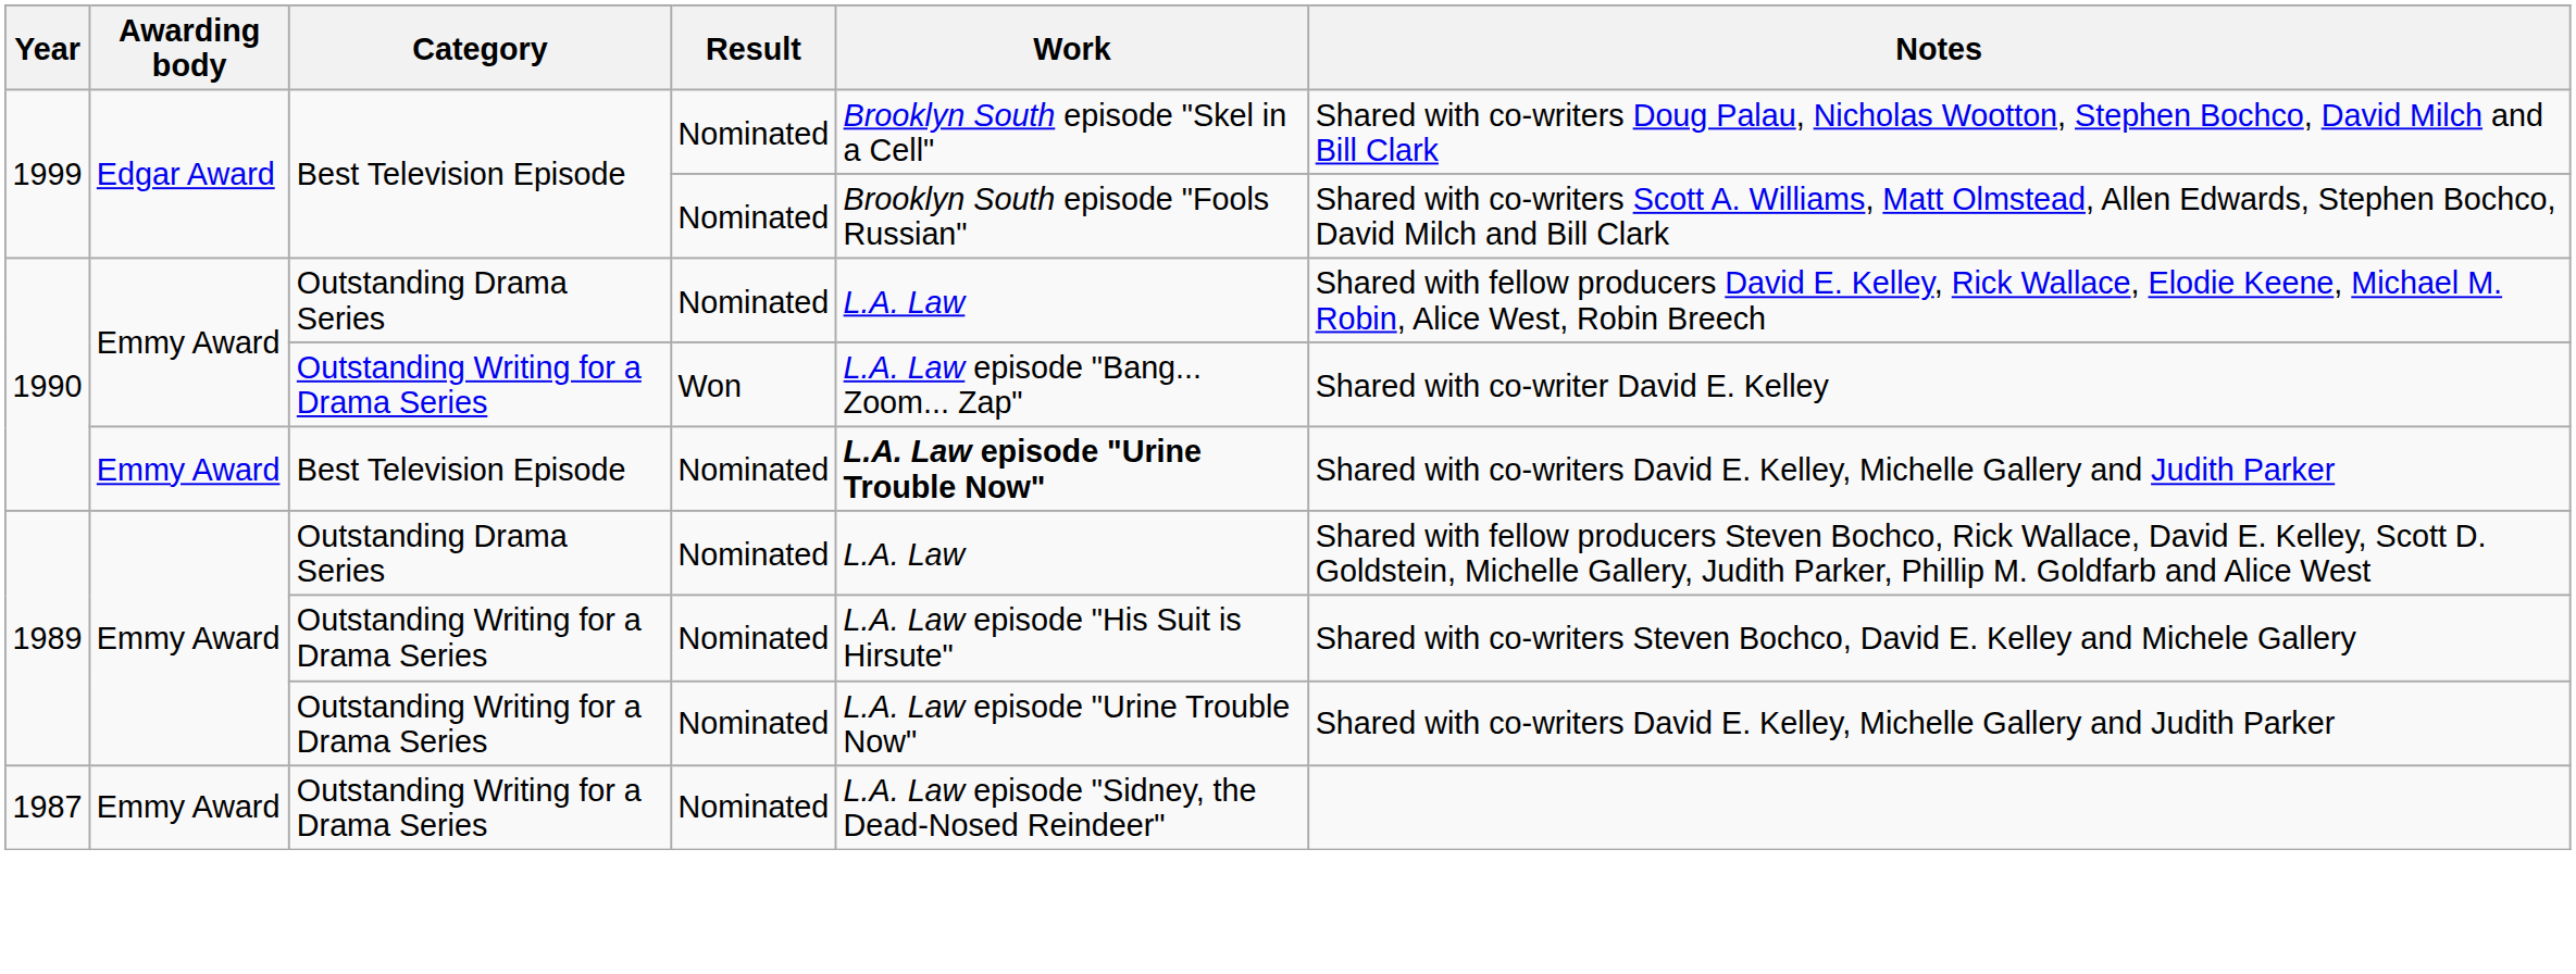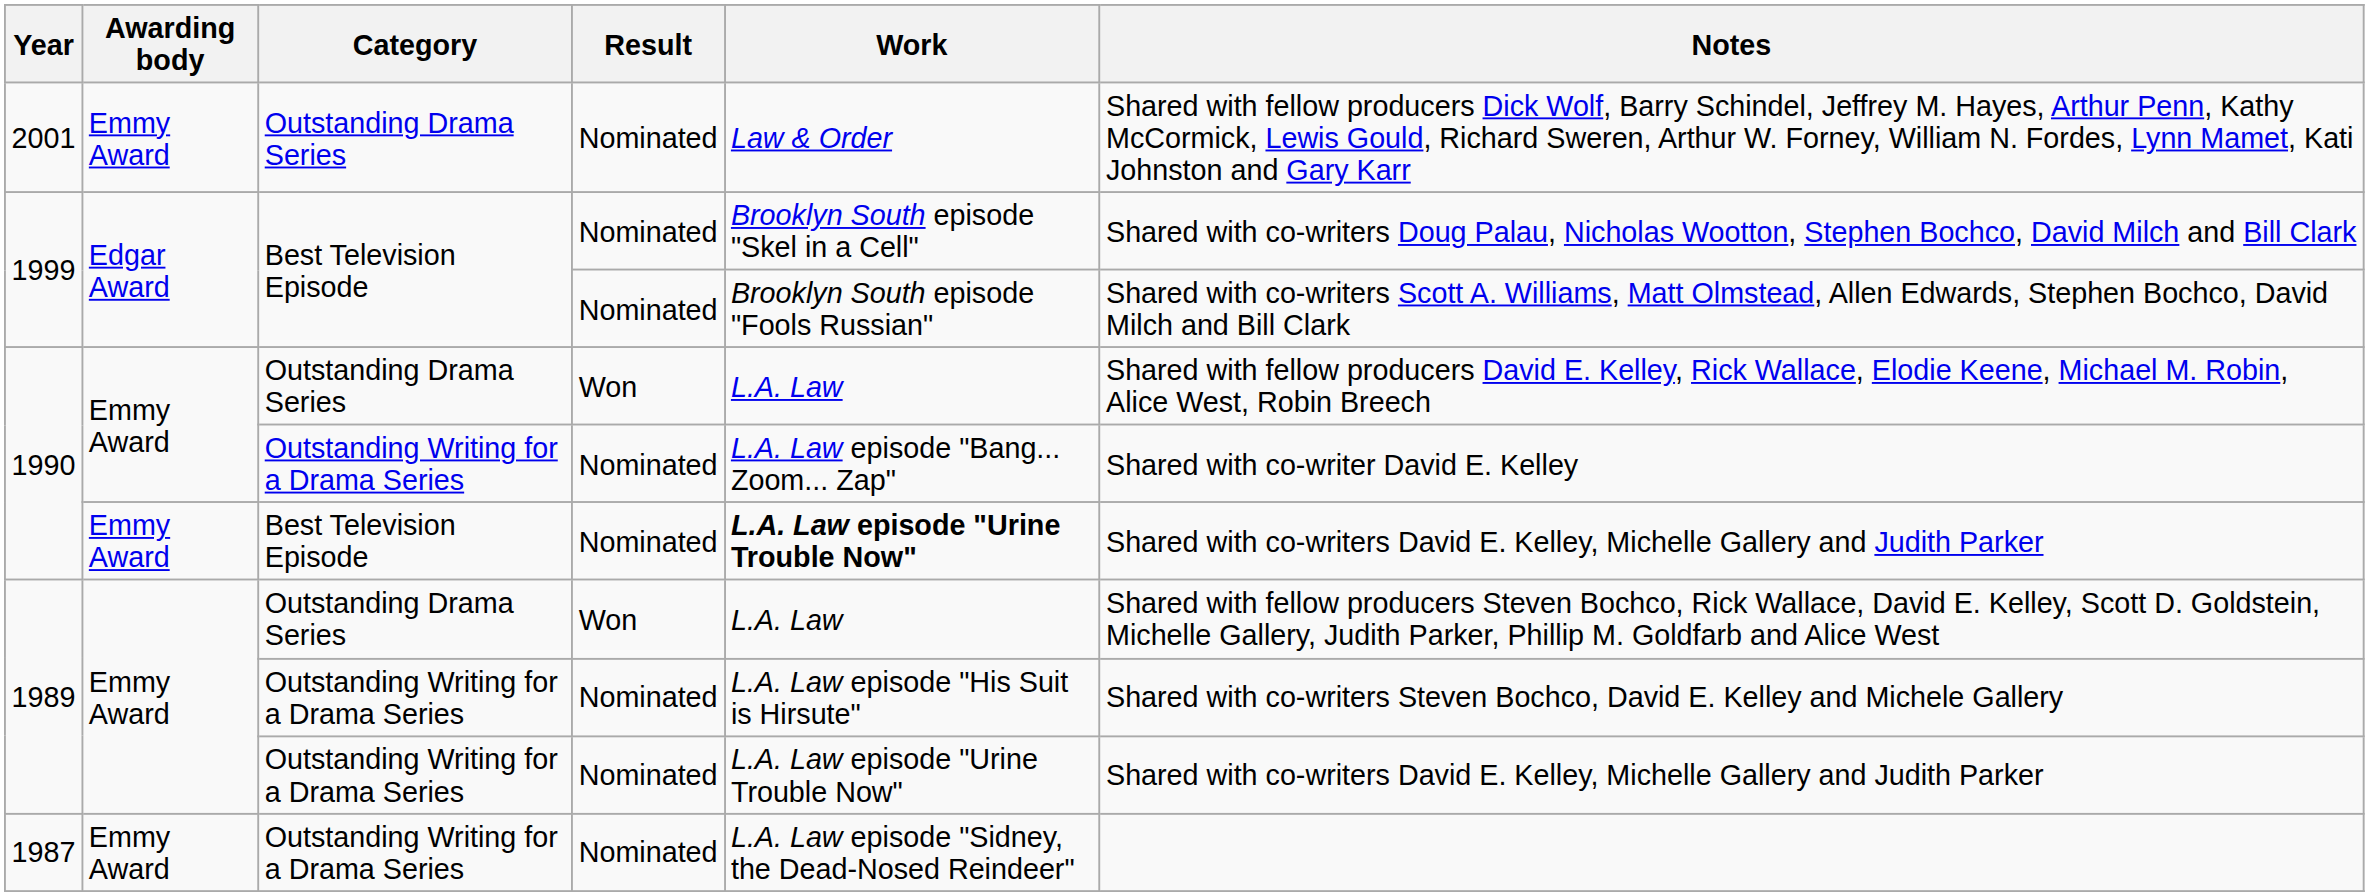+ row: 2001 | Emmy Award | Outstanding Drama Series | Nominated | Law & Order | Shared with fellow producers Dick Wolf, Barry Schindel, Jeffrey M. Hayes, Arthur Penn, Kathy McCormick, Lewis Gould, Richard Sweren, Arthur W. Forney, William N. Fordes, Lynn Mamet, Kati Johnston and Gary Karr
1990 / Outstanding Drama Series | Result: Nominated -> Won
1990 / Outstanding Writing for a Drama Series | Result: Won -> Nominated
1989 / Outstanding Drama Series | Result: Nominated -> Won
